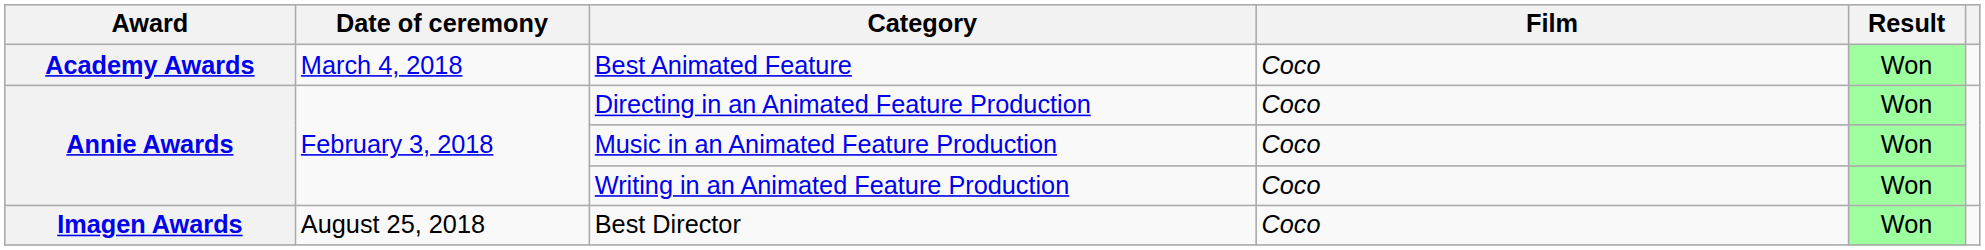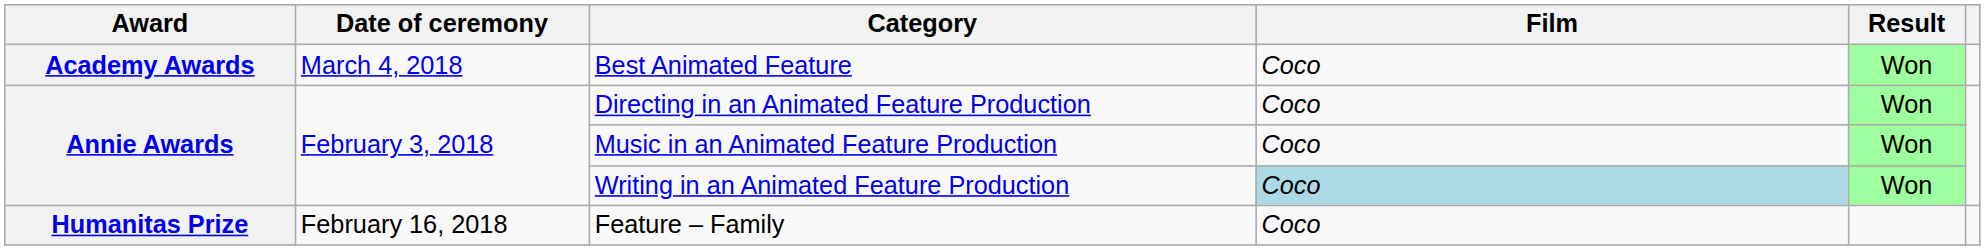Writing in an Animated Feature Production | Film: no background -> lightblue background
+ row: Humanitas Prize | February 16, 2018 | Feature – Family | Coco
- row: Imagen Awards | August 25, 2018 | Best Director | Coco | Won
